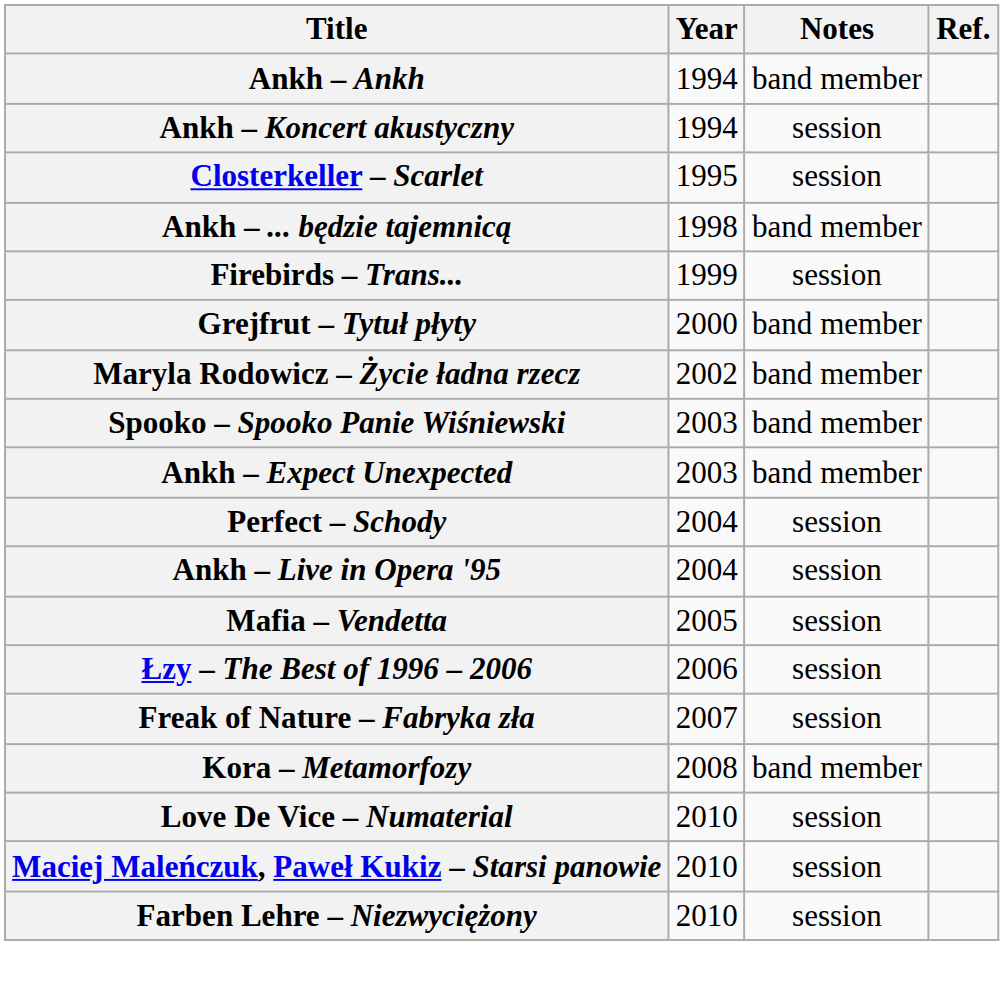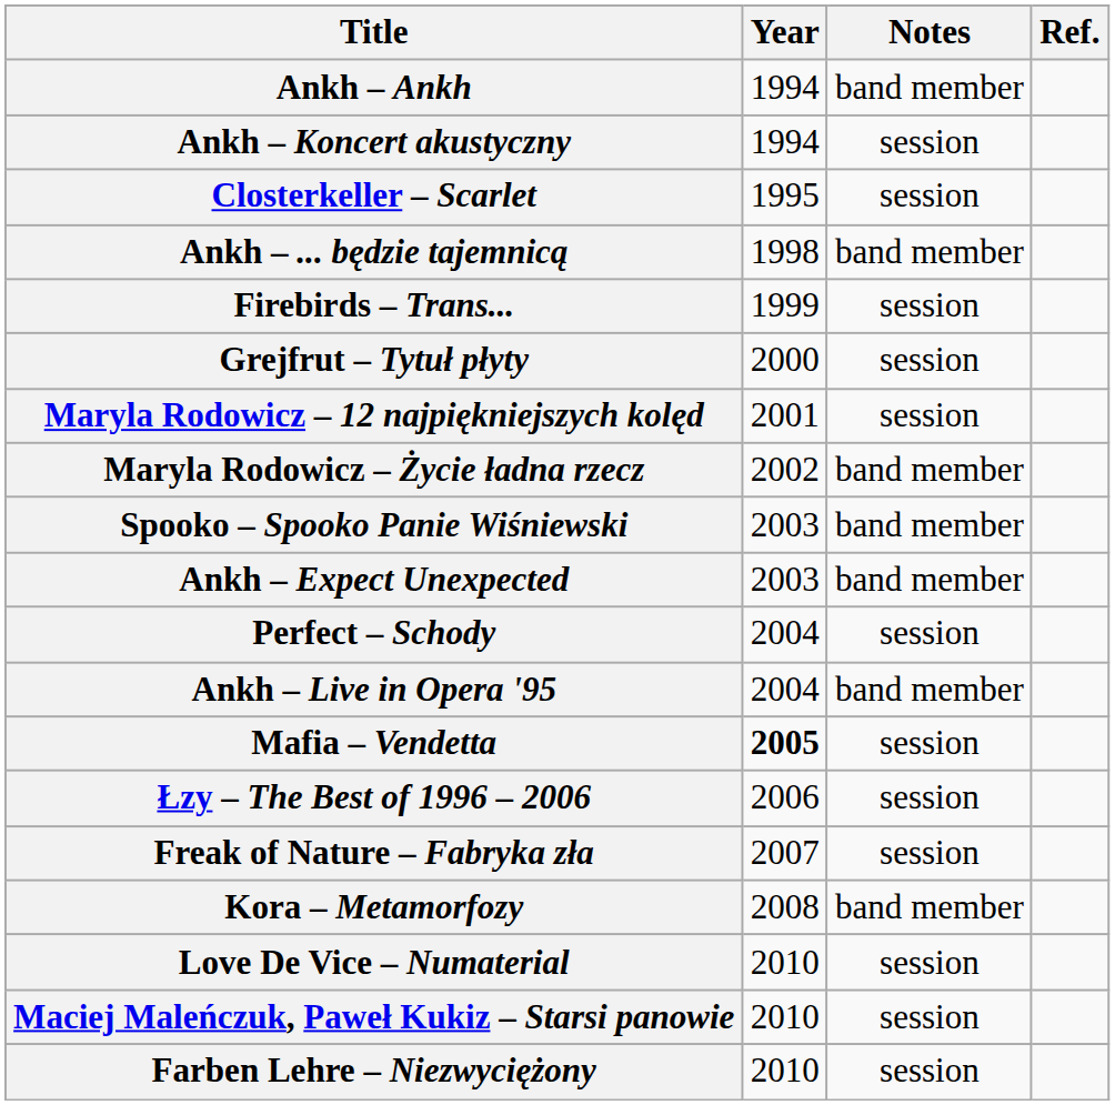Grejfrut – Tytuł płyty | Notes: band member -> session
+ row: Maryla Rodowicz – 12 najpiękniejszych kolęd | 2001 | session
Ankh – Live in Opera '95 | Notes: session -> band member
Mafia – Vendetta | Year: normal -> bold
